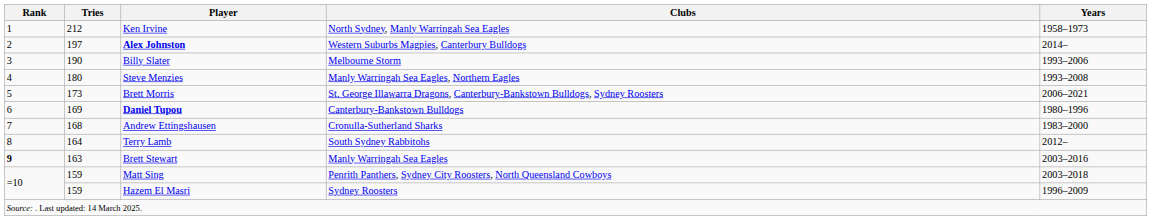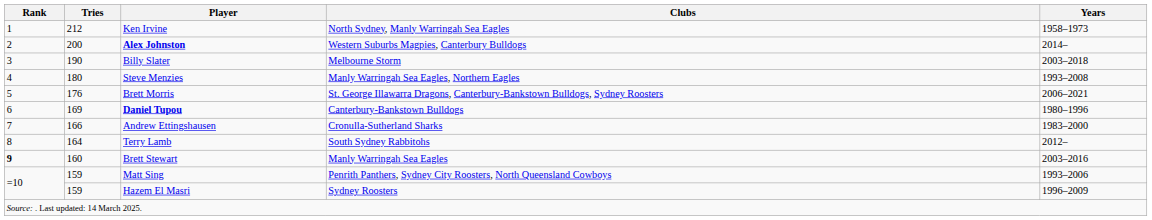Alex Johnston | Tries: 197 -> 200
Billy Slater | Years: 1993–2006 -> 2003–2018
Brett Morris | Tries: 173 -> 176
Andrew Ettingshausen | Tries: 168 -> 166
Brett Stewart | Tries: 163 -> 160
Matt Sing | Years: 2003–2018 -> 1993–2006
